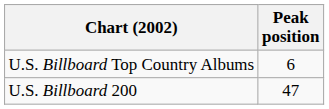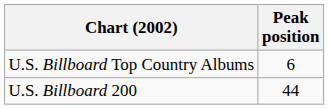U.S. Billboard 200 | Peak position: 47 -> 44
